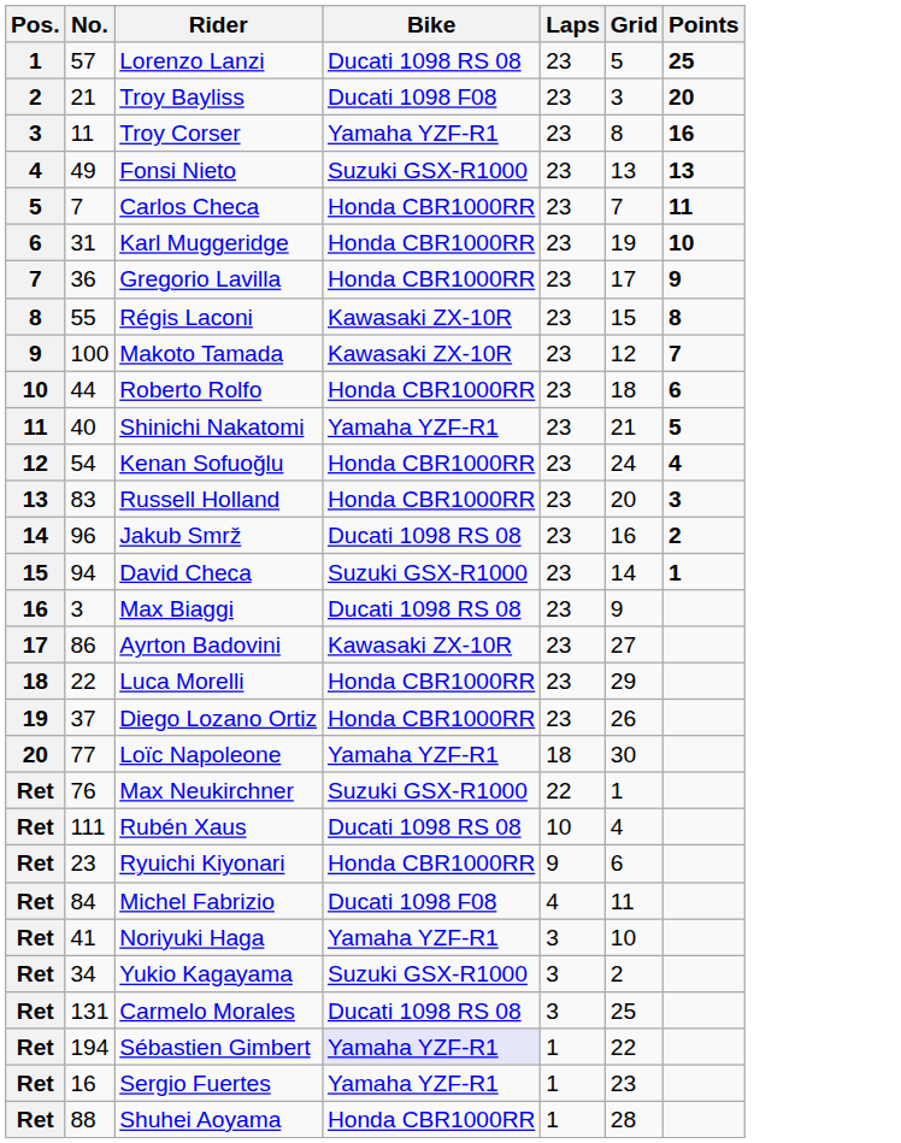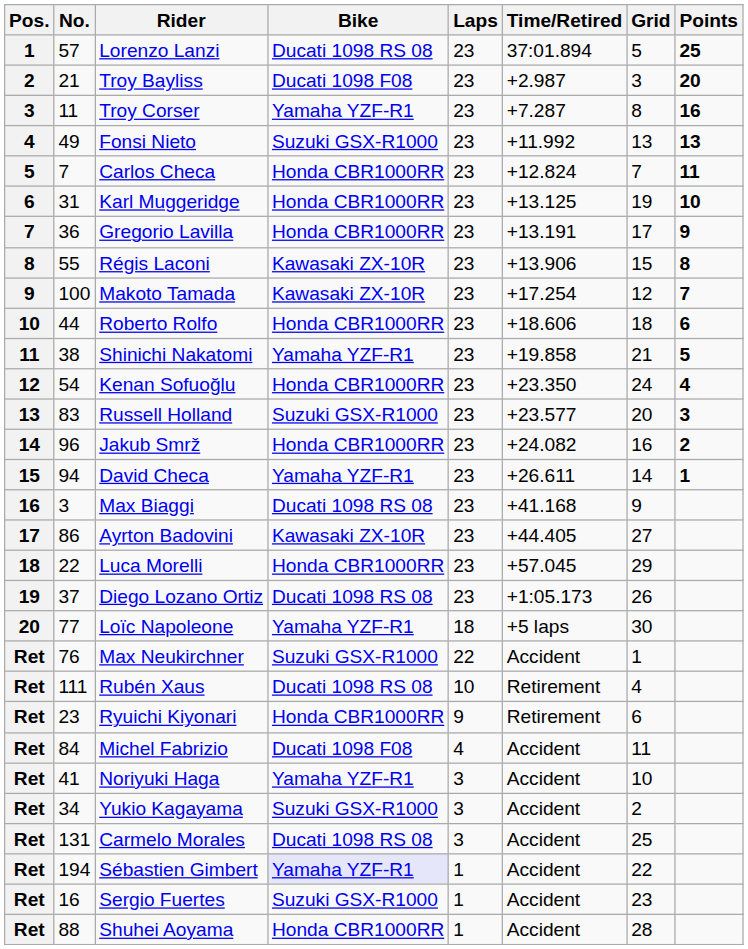+ column: Time/Retired | 37:01.894 | +2.987 | +7.287 | +11.992 | +12.824 | +13.125 | +13.191 | +13.906 | +17.254 | +18.606 | +19.858 | +23.350 | +23.577 | +24.082 | +26.611 | +41.168 | +44.405 | +57.045 | +1:05.173 | +5 laps | Accident | Retirement | Retirement | Accident | Accident | Accident | Accident | Accident | Accident | Accident
Shinichi Nakatomi | No.: 40 -> 38
Russell Holland | Bike: Honda CBR1000RR -> Suzuki GSX-R1000
Jakub Smrž | Bike: Ducati 1098 RS 08 -> Honda CBR1000RR
David Checa | Bike: Suzuki GSX-R1000 -> Yamaha YZF-R1
Diego Lozano Ortiz | Bike: Honda CBR1000RR -> Ducati 1098 RS 08
Sergio Fuertes | Bike: Yamaha YZF-R1 -> Suzuki GSX-R1000
